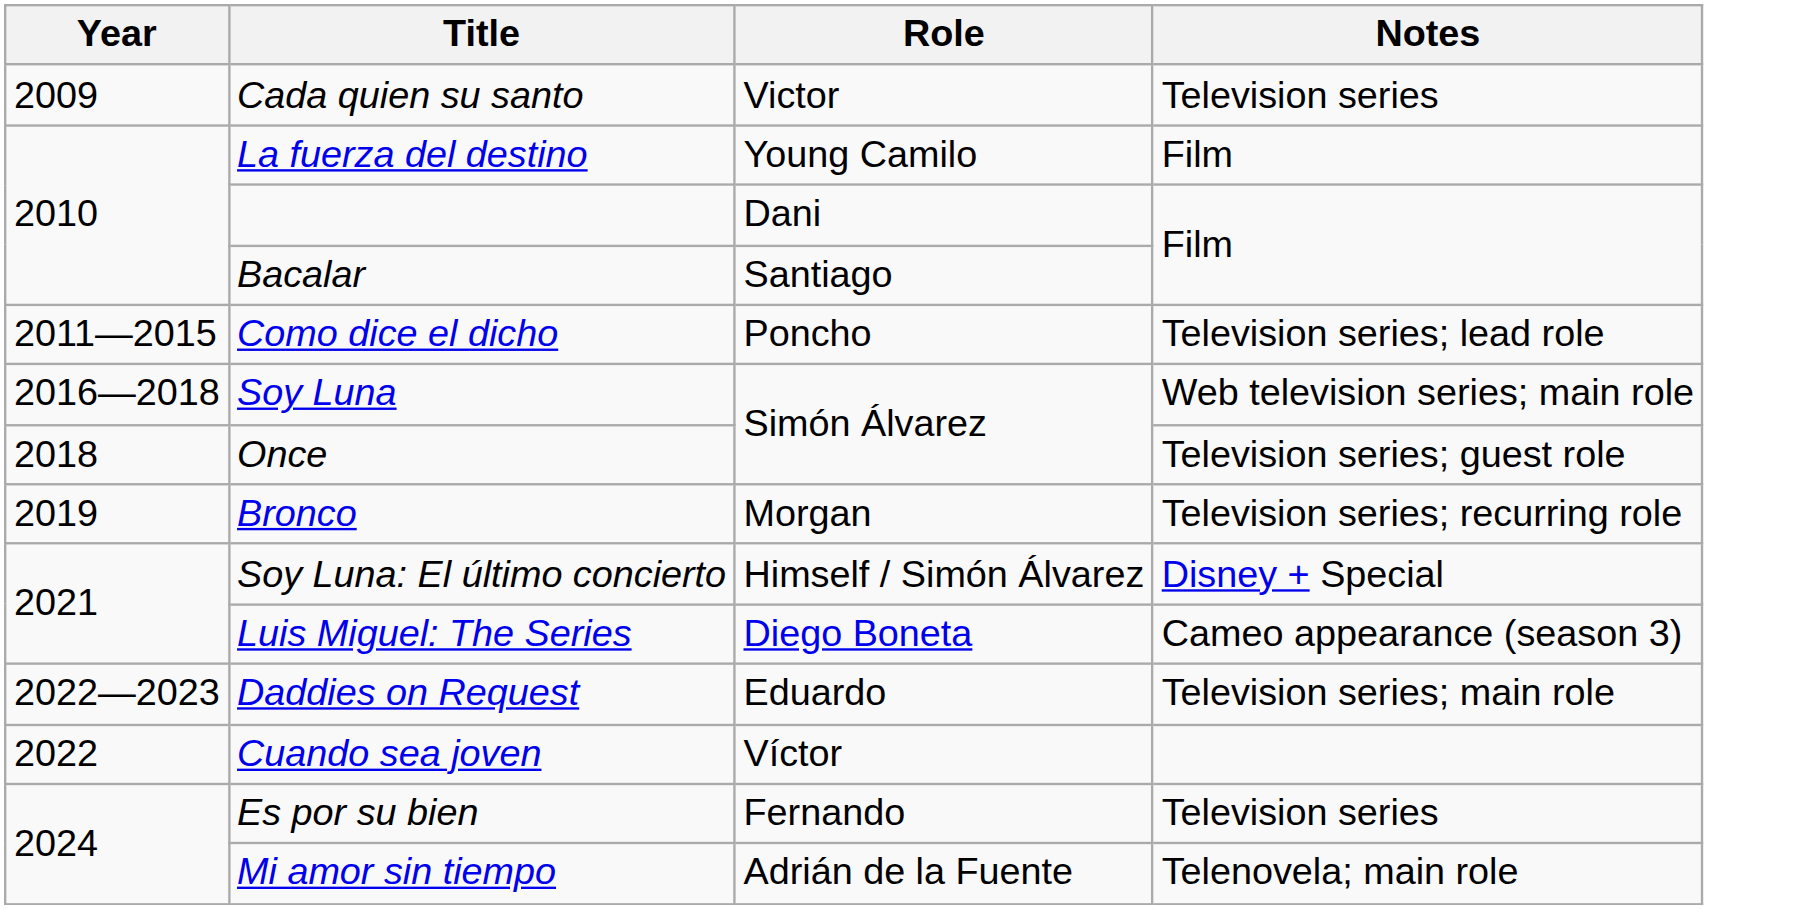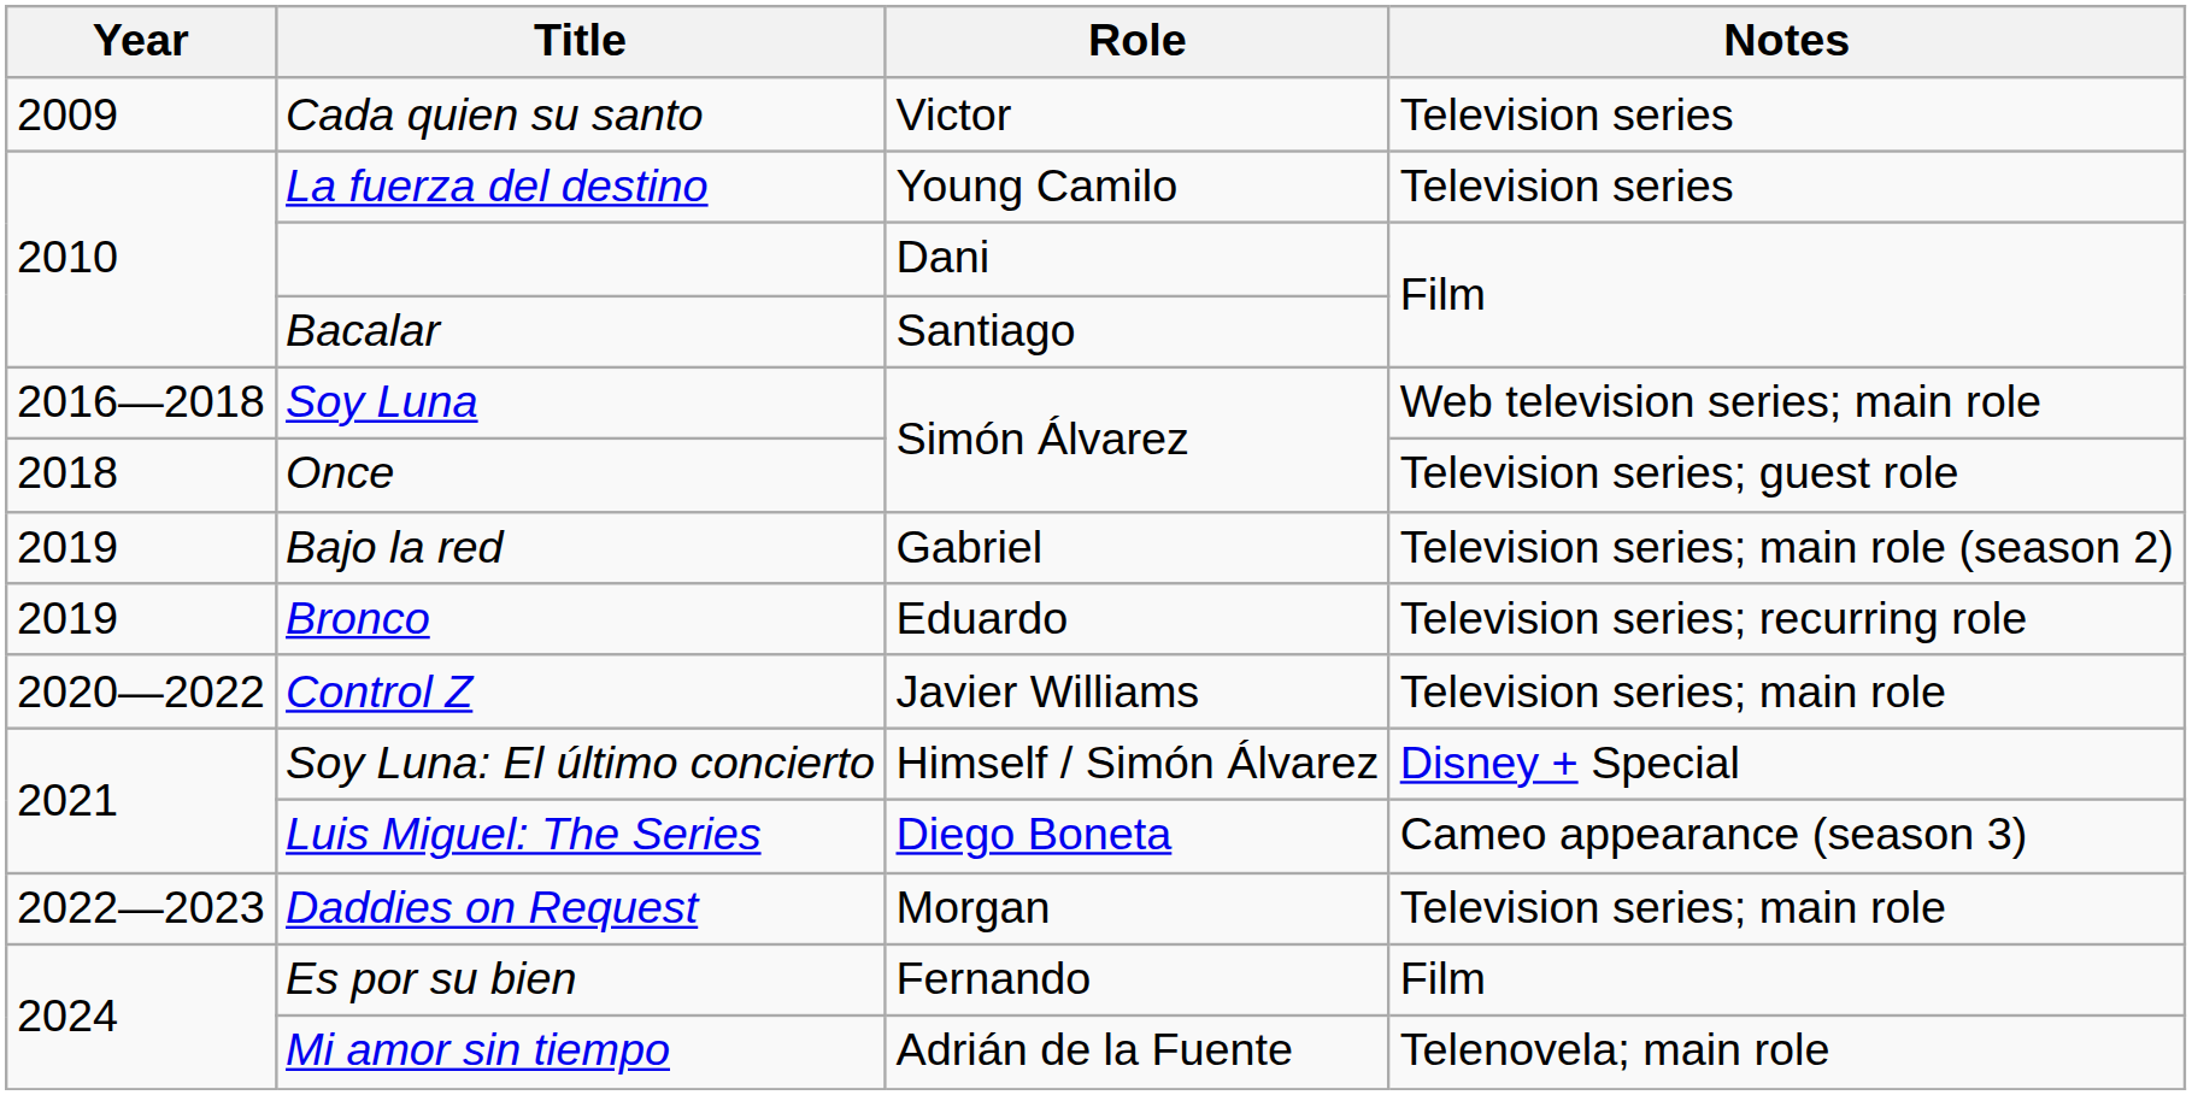La fuerza del destino | Notes: Film -> Television series
- row: 2011—2015 | Como dice el dicho | Poncho | Television series; lead role
+ row: 2019 | Bajo la red | Gabriel | Television series; main role (season 2)
Bronco | Role: Morgan -> Eduardo
+ row: 2020—2022 | Control Z | Javier Williams | Television series; main role
Daddies on Request | Role: Eduardo -> Morgan
- row: 2022 | Cuando sea joven | Víctor
Es por su bien | Notes: Television series -> Film
